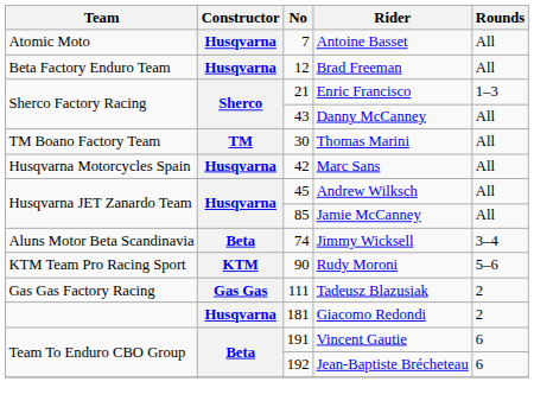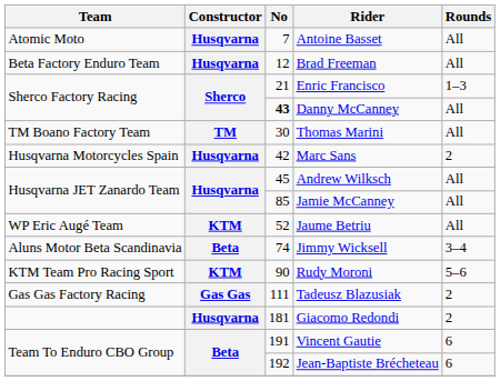Danny McCanney | No: normal -> bold
Marc Sans | Rounds: All -> 2
+ row: WP Eric Augé Team | KTM | 52 | Jaume Betriu | All
